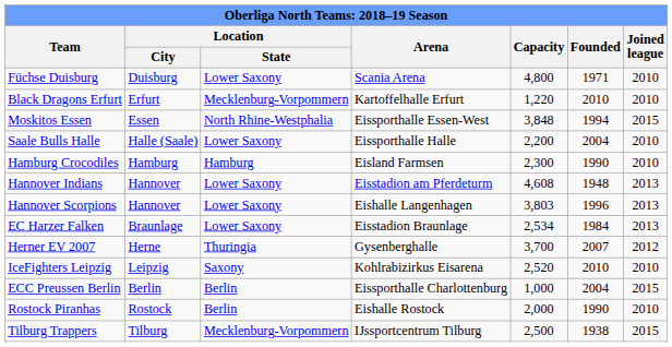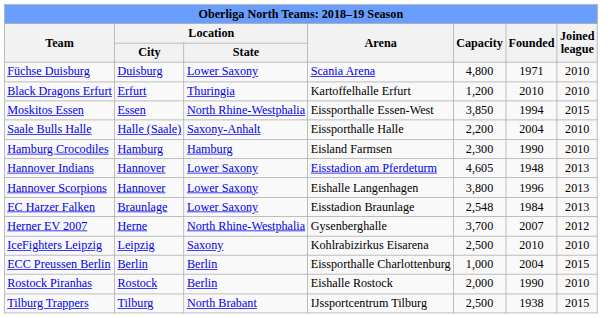Black Dragons Erfurt | Location / State: Mecklenburg-Vorpommern -> Thuringia
Black Dragons Erfurt | Capacity: 1,220 -> 1,200
Moskitos Essen | Capacity: 3,848 -> 3,850
Saale Bulls Halle | Location / State: Lower Saxony -> Saxony-Anhalt
Hannover Indians | Capacity: 4,608 -> 4,605
Hannover Scorpions | Capacity: 3,803 -> 3,800
EC Harzer Falken | Capacity: 2,534 -> 2,548
Herner EV 2007 | Location / State: Thuringia -> North Rhine-Westphalia
IceFighters Leipzig | Capacity: 2,520 -> 2,500
Tilburg Trappers | Location / State: Mecklenburg-Vorpommern -> North Brabant
